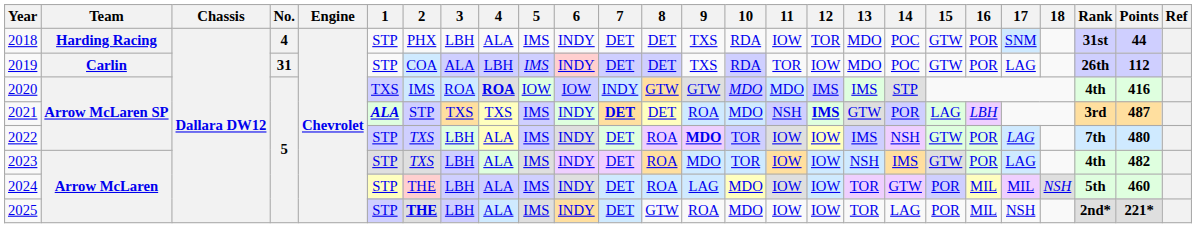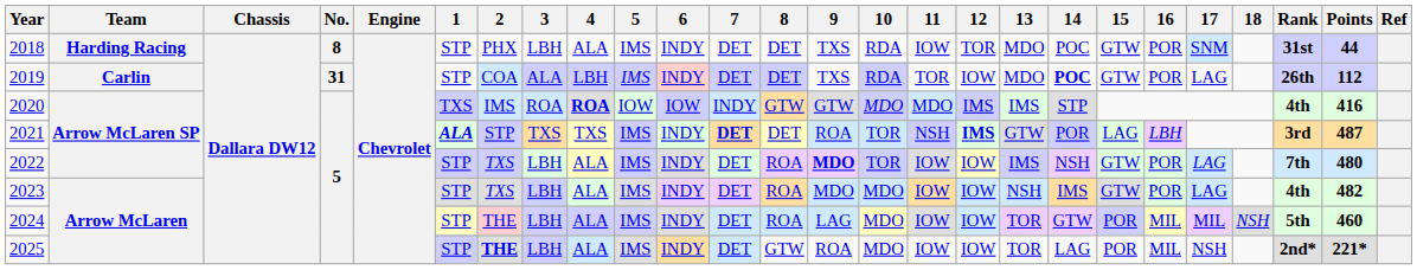2018 | No.: 4 -> 8
2019 | 14: normal -> bold
2021 | 10: MDO -> TOR
2023 | 10: TOR -> MDO
